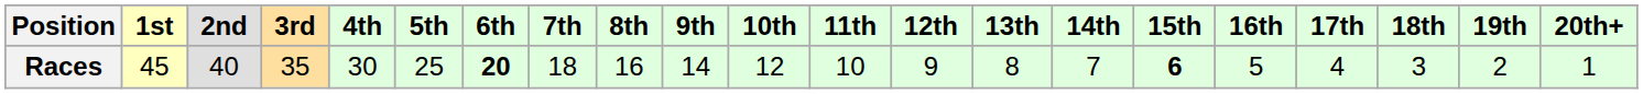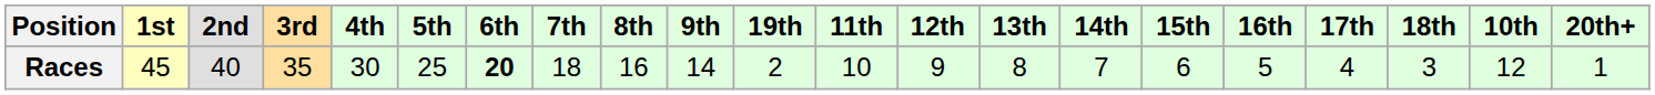columns swapped: 10th <-> 19th
Races | 15th: bold -> normal
